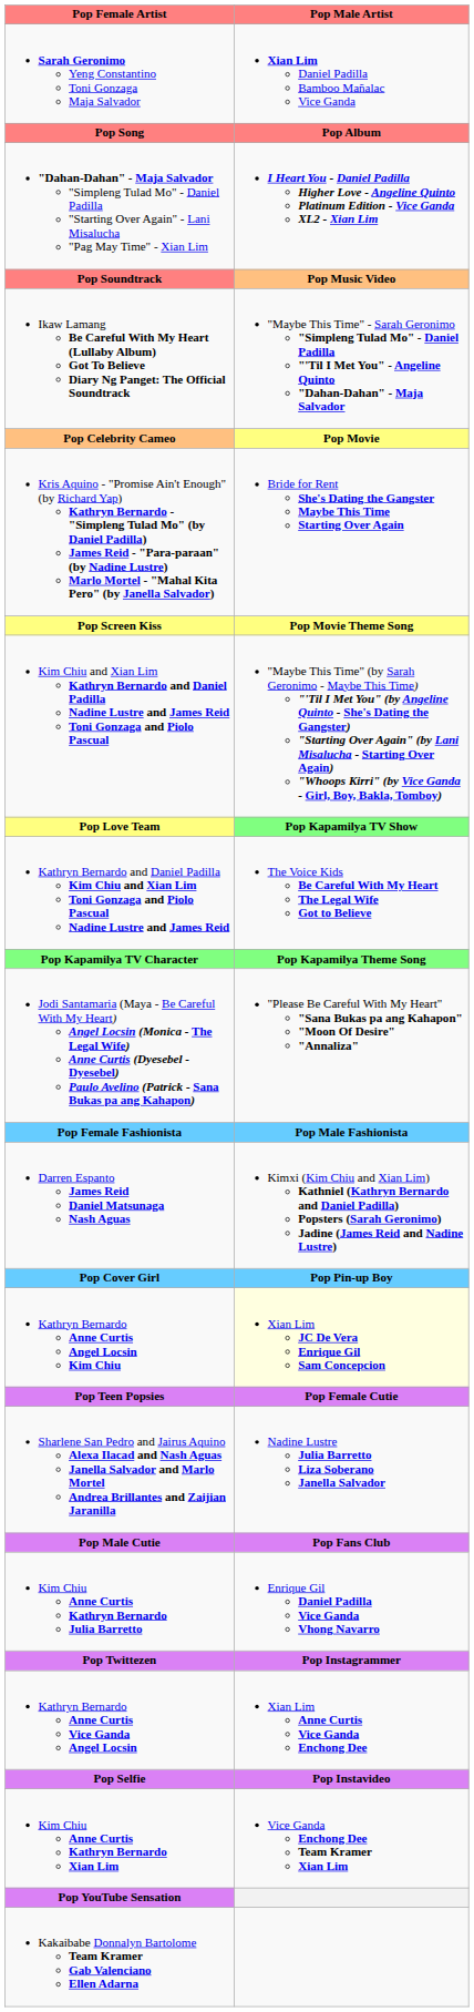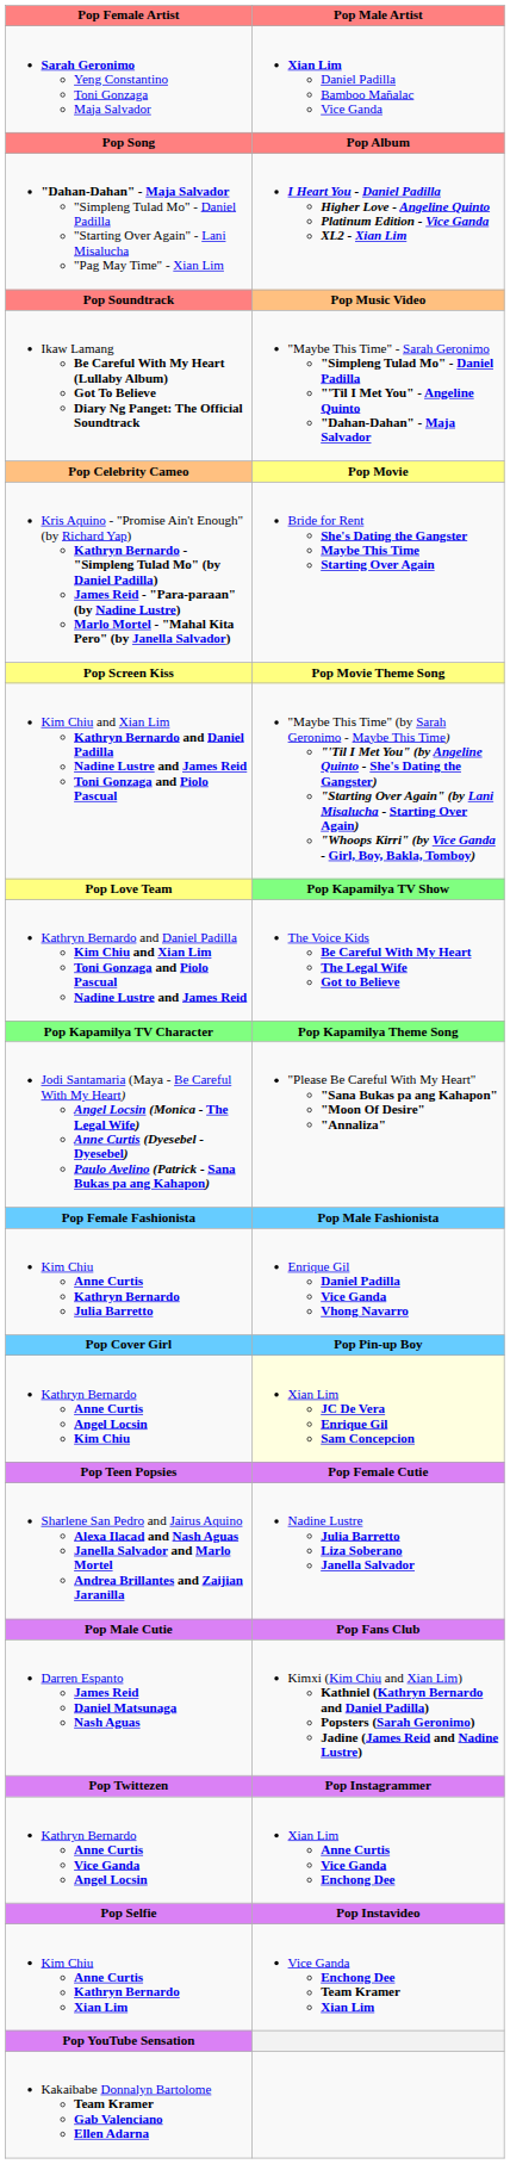rows swapped: Kim Chiu Anne Curtis Kathryn Bernardo Julia Barretto <-> Darren Espanto James Reid Daniel Matsunaga Nash Aguas
